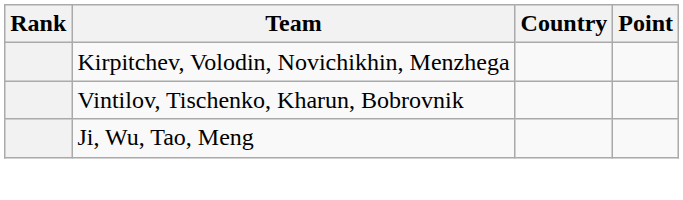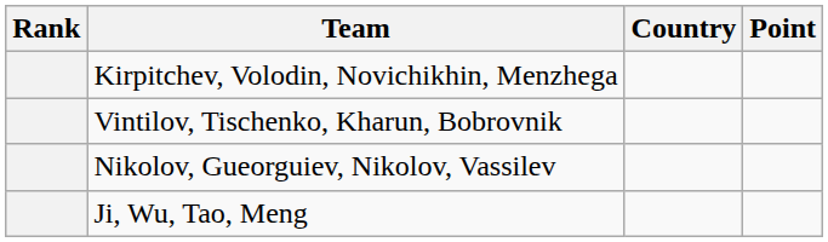+ row: Nikolov, Gueorguiev, Nikolov, Vassilev
